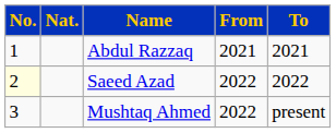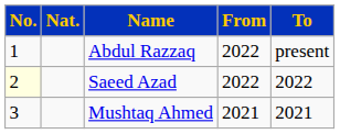Abdul Razzaq | From: 2021 -> 2022
Abdul Razzaq | To: 2021 -> present
Mushtaq Ahmed | From: 2022 -> 2021
Mushtaq Ahmed | To: present -> 2021
